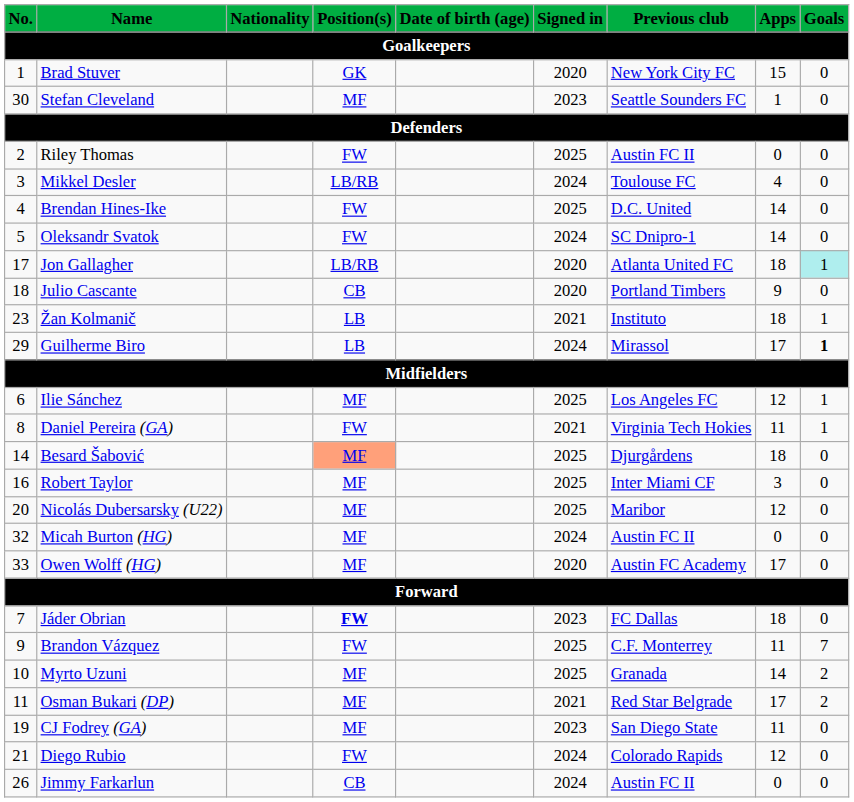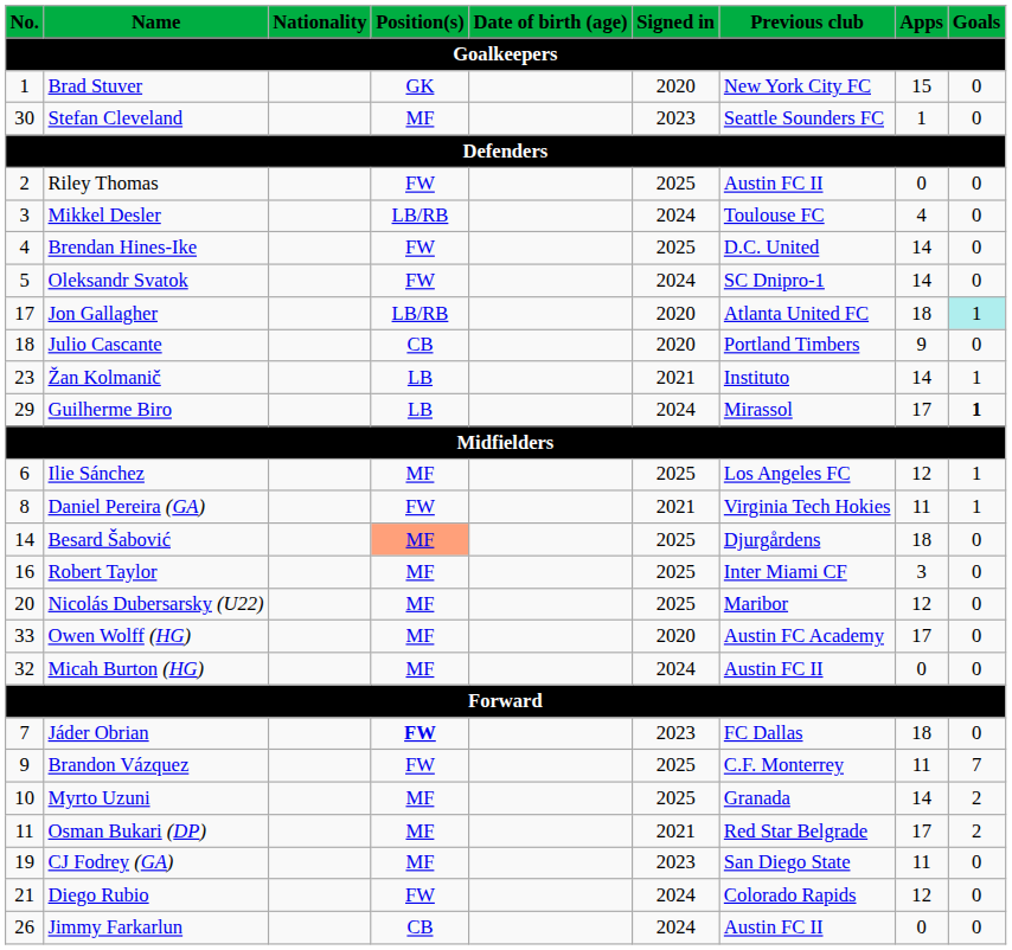Žan Kolmanič | Apps: 18 -> 14
rows swapped: Micah Burton (HG) <-> Owen Wolff (HG)
